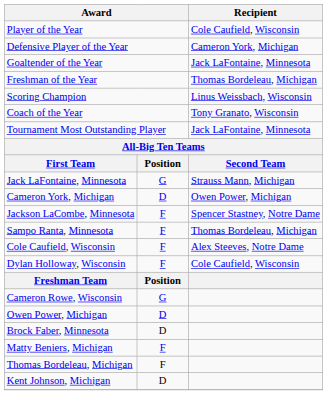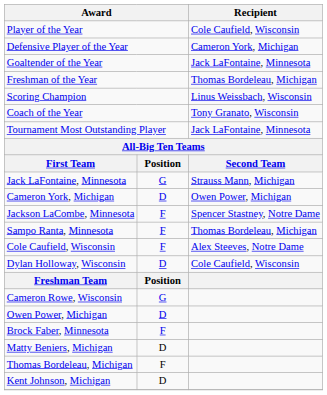Dylan Holloway, Wisconsin | column 2: F -> D
Brock Faber, Minnesota | column 2: D -> F
Matty Beniers, Michigan | column 2: F -> D
